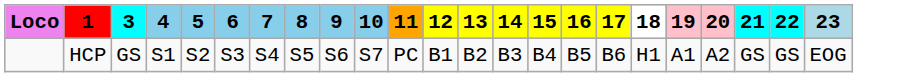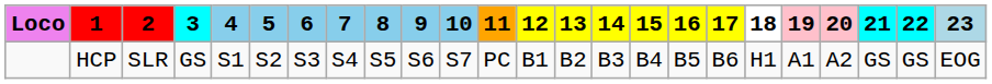+ column: 2 | SLR
